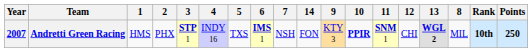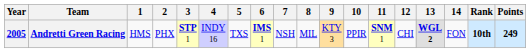columns swapped: 8 <-> 14
Andretti Green Racing | Year: 2007 -> 2005
Andretti Green Racing | 10: bold -> normal
Andretti Green Racing | Points: 250 -> 249
